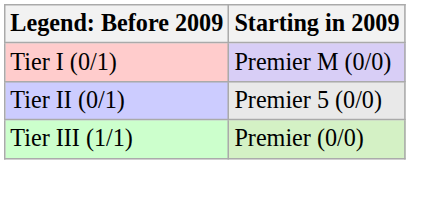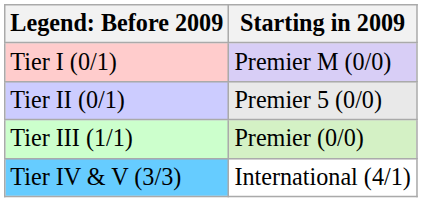+ row: Tier IV & V (3/3) | International (4/1)
